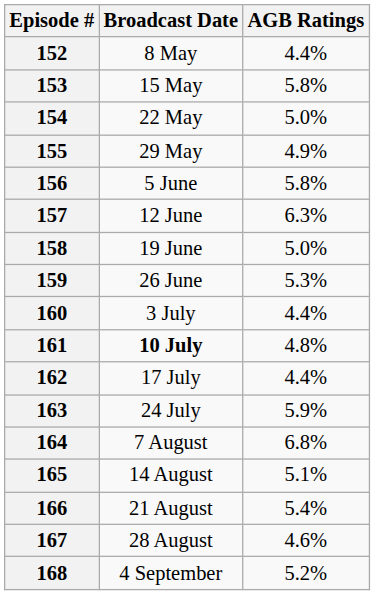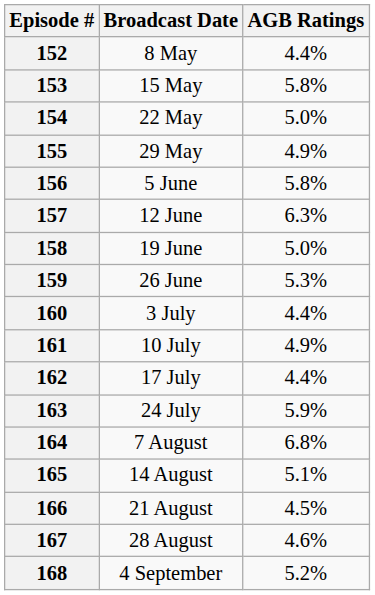161 | Broadcast Date: bold -> normal
161 | AGB Ratings: 4.8% -> 4.9%
166 | AGB Ratings: 5.4% -> 4.5%
